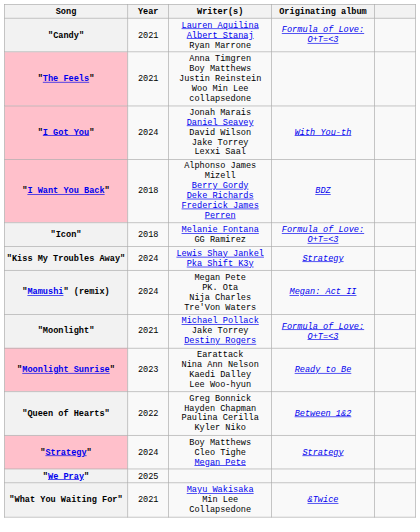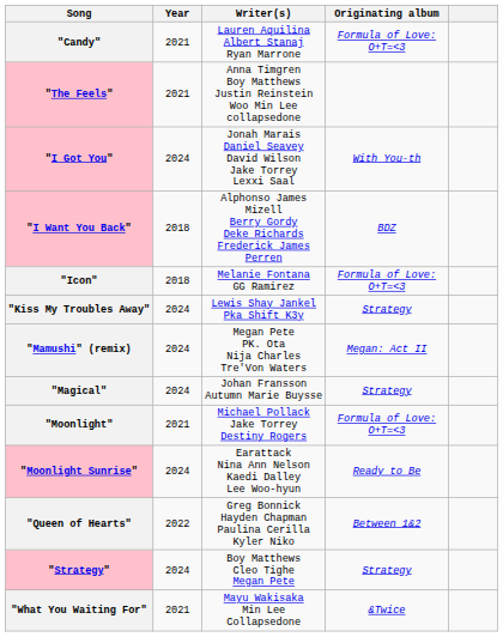+ row: "Magical" | 2024 | Johan Fransson Autumn Marie Buysse | Strategy
"Moonlight Sunrise" | Year: 2023 -> 2024
- row: "We Pray" | 2025
